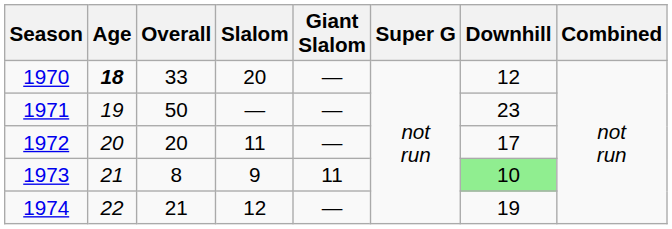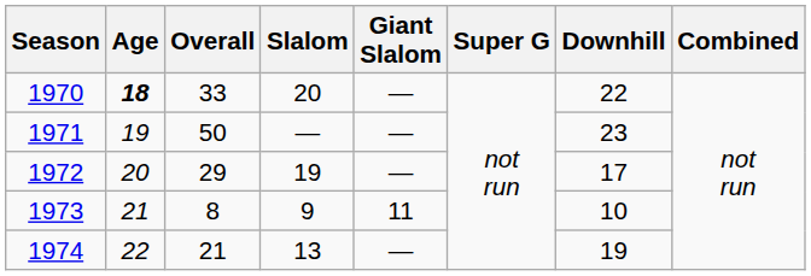1970 | Downhill: 12 -> 22
1972 | Overall: 20 -> 29
1972 | Slalom: 11 -> 19
1973 | Downhill: lightgreen background -> no background
1974 | Slalom: 12 -> 13
